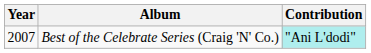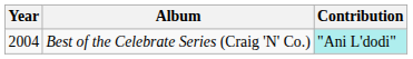Best of the Celebrate Series (Craig 'N' Co.) | Year: 2007 -> 2004
